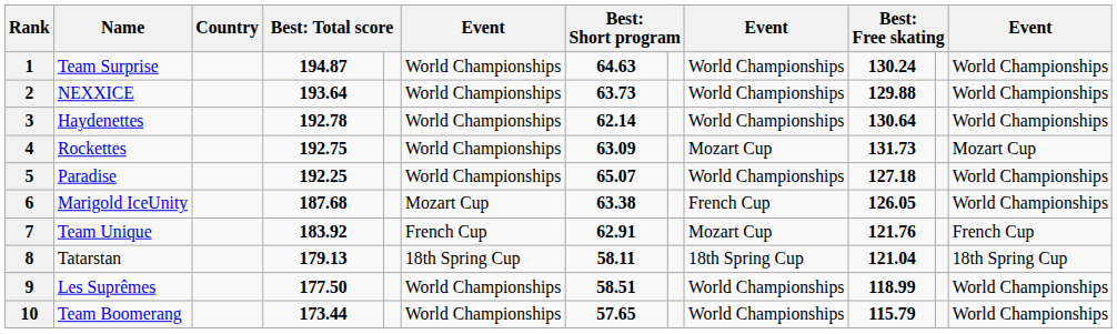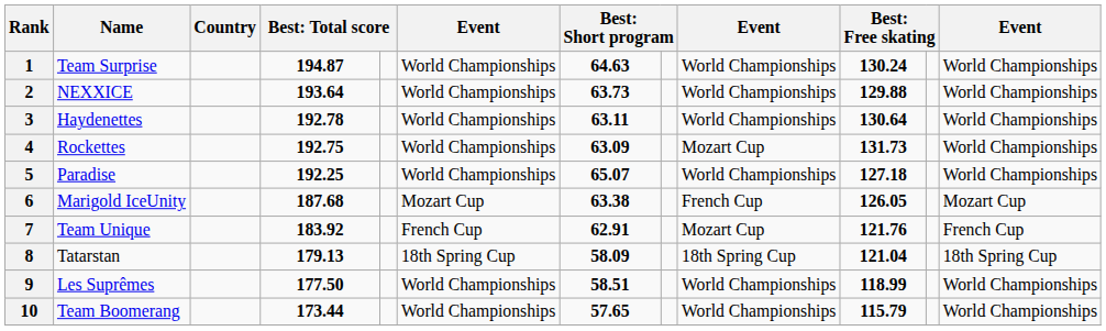3 | column 7: 62.14 -> 63.11
4 | column 12: Mozart Cup -> World Championships
6 | column 12: World Championships -> Mozart Cup
8 | column 7: 58.11 -> 58.09
